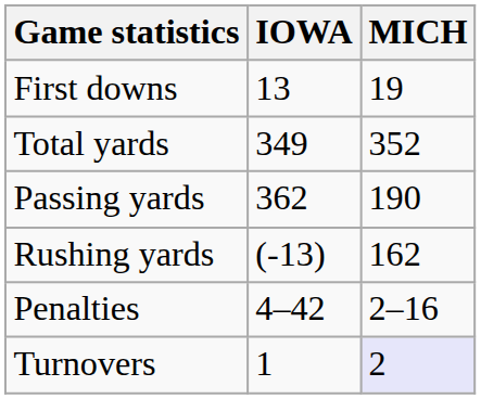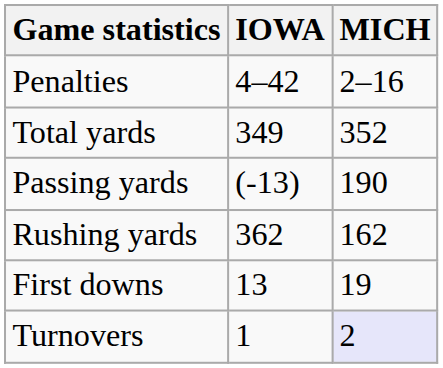rows swapped: First downs <-> Penalties
Passing yards | IOWA: 362 -> (-13)
Rushing yards | IOWA: (-13) -> 362
